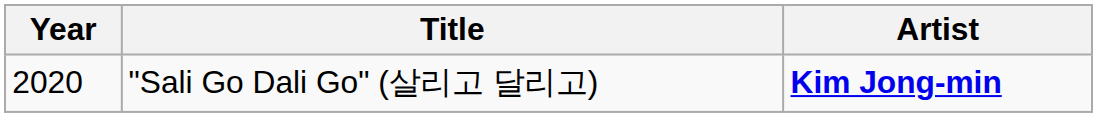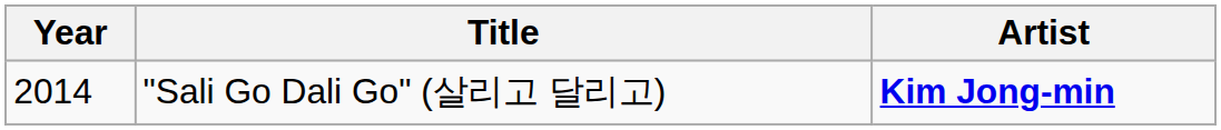"Sali Go Dali Go" (살리고 달리고) | Year: 2020 -> 2014
